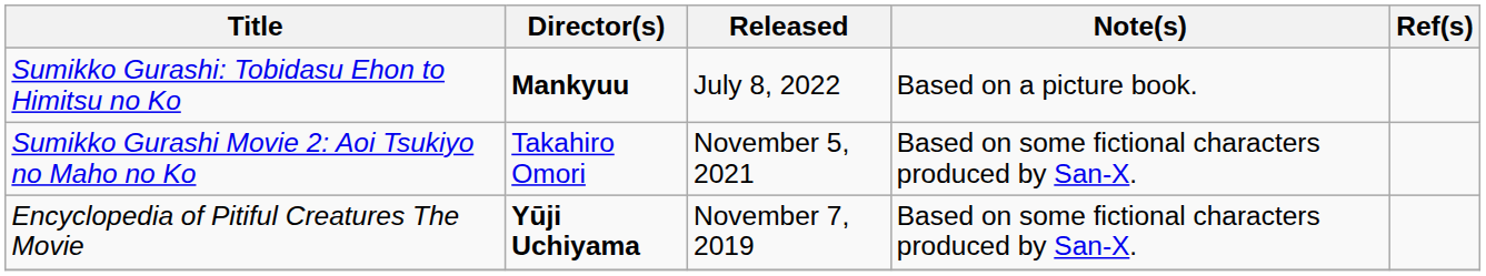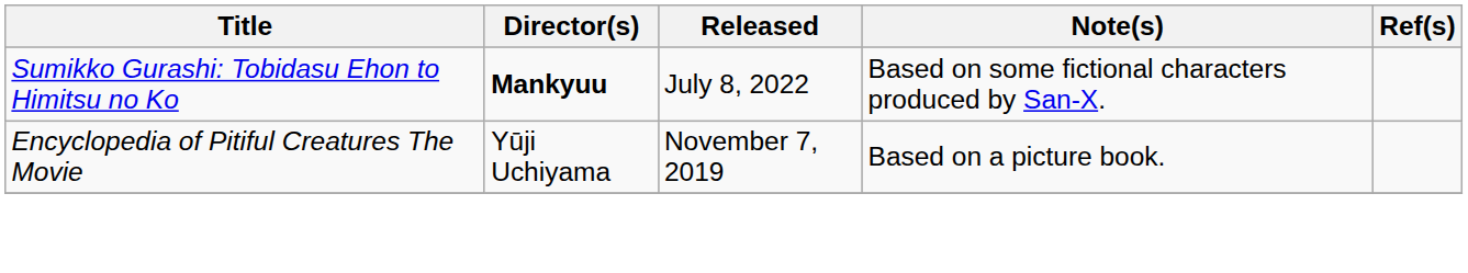Sumikko Gurashi: Tobidasu Ehon to Himitsu no Ko | Note(s): Based on a picture book. -> Based on some fictional characters produced by San-X.
- row: Sumikko Gurashi Movie 2: Aoi Tsukiyo no Maho no Ko | Takahiro Omori | November 5, 2021 | Based on some fictional characters produced by San-X.
Encyclopedia of Pitiful Creatures The Movie | Director(s): bold -> normal
Encyclopedia of Pitiful Creatures The Movie | Note(s): Based on some fictional characters produced by San-X. -> Based on a picture book.
